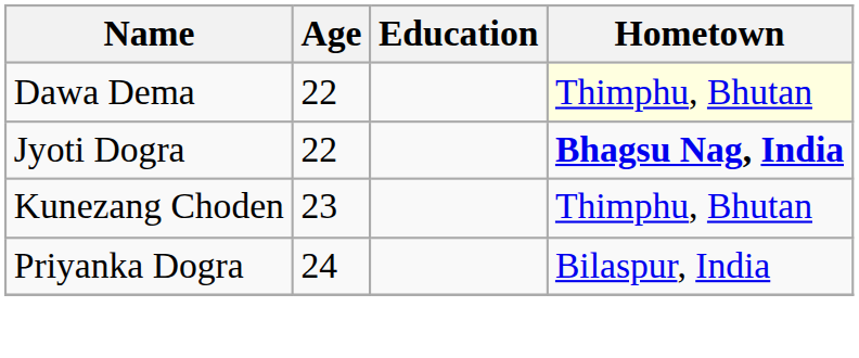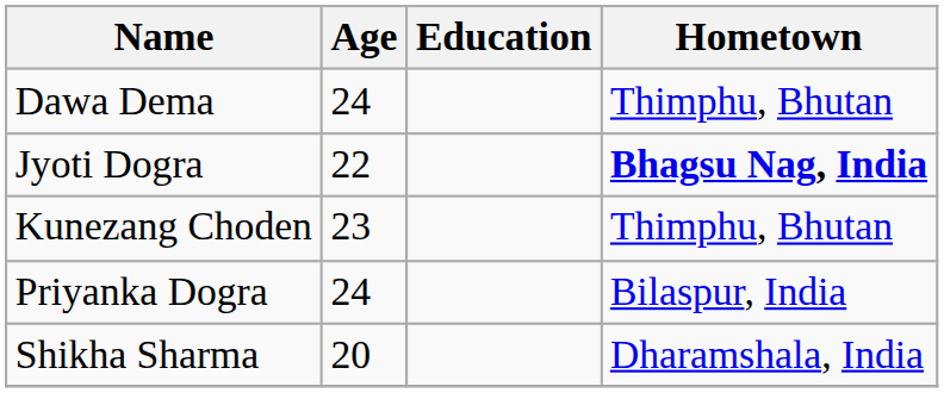Dawa Dema | Age: 22 -> 24
Dawa Dema | Hometown: lightyellow background -> no background
+ row: Shikha Sharma | 20 | Dharamshala, India
